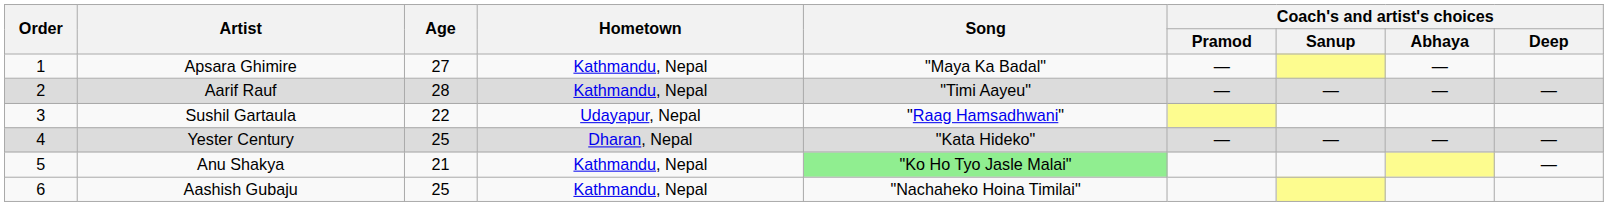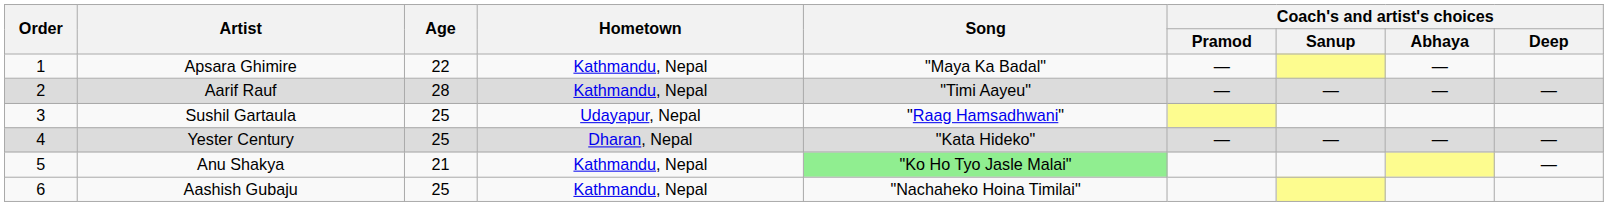Apsara Ghimire | Age: 27 -> 22
Sushil Gartaula | Age: 22 -> 25
